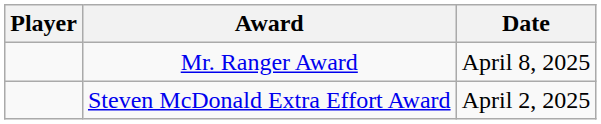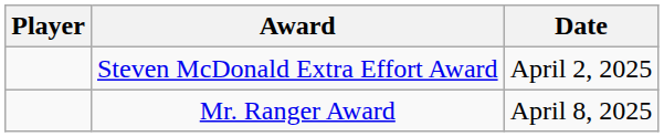rows swapped: Steven McDonald Extra Effort Award <-> Mr. Ranger Award
